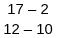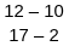rows swapped: 17 – 2 <-> 12 – 10
